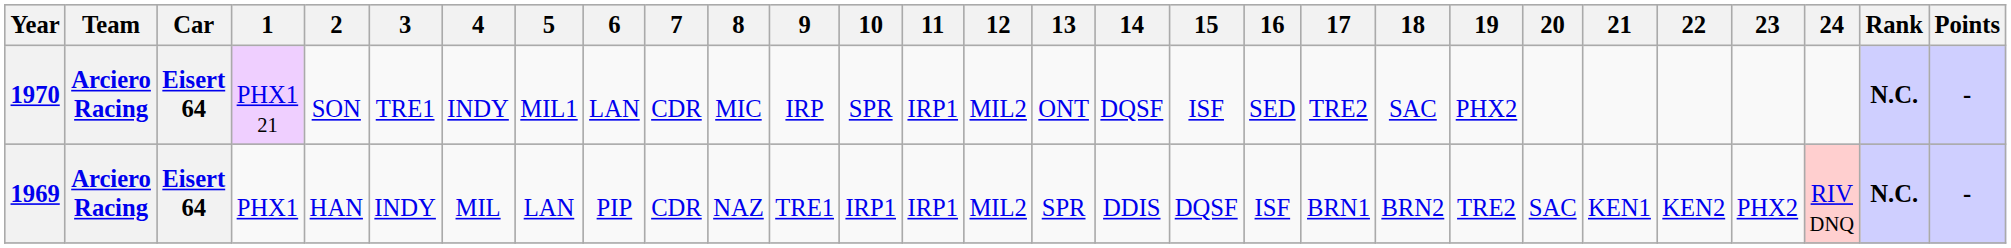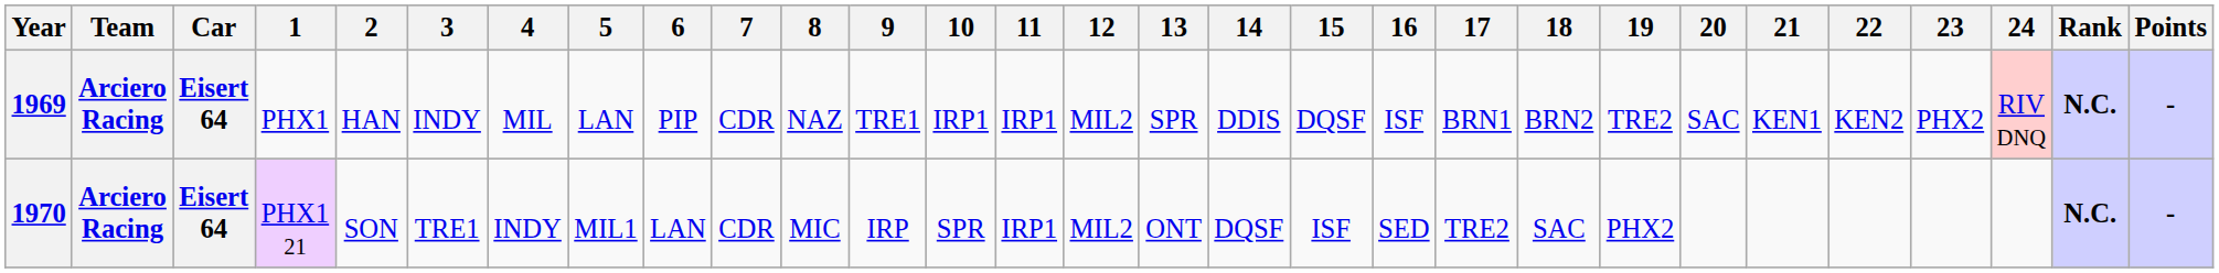rows swapped: 1969 <-> 1970
